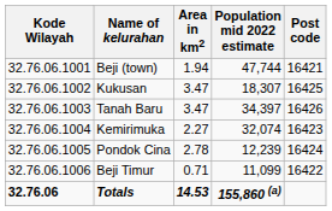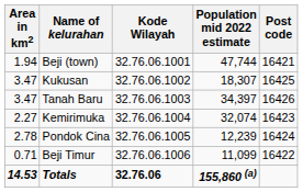columns swapped: Kode Wilayah <-> Area in km2
